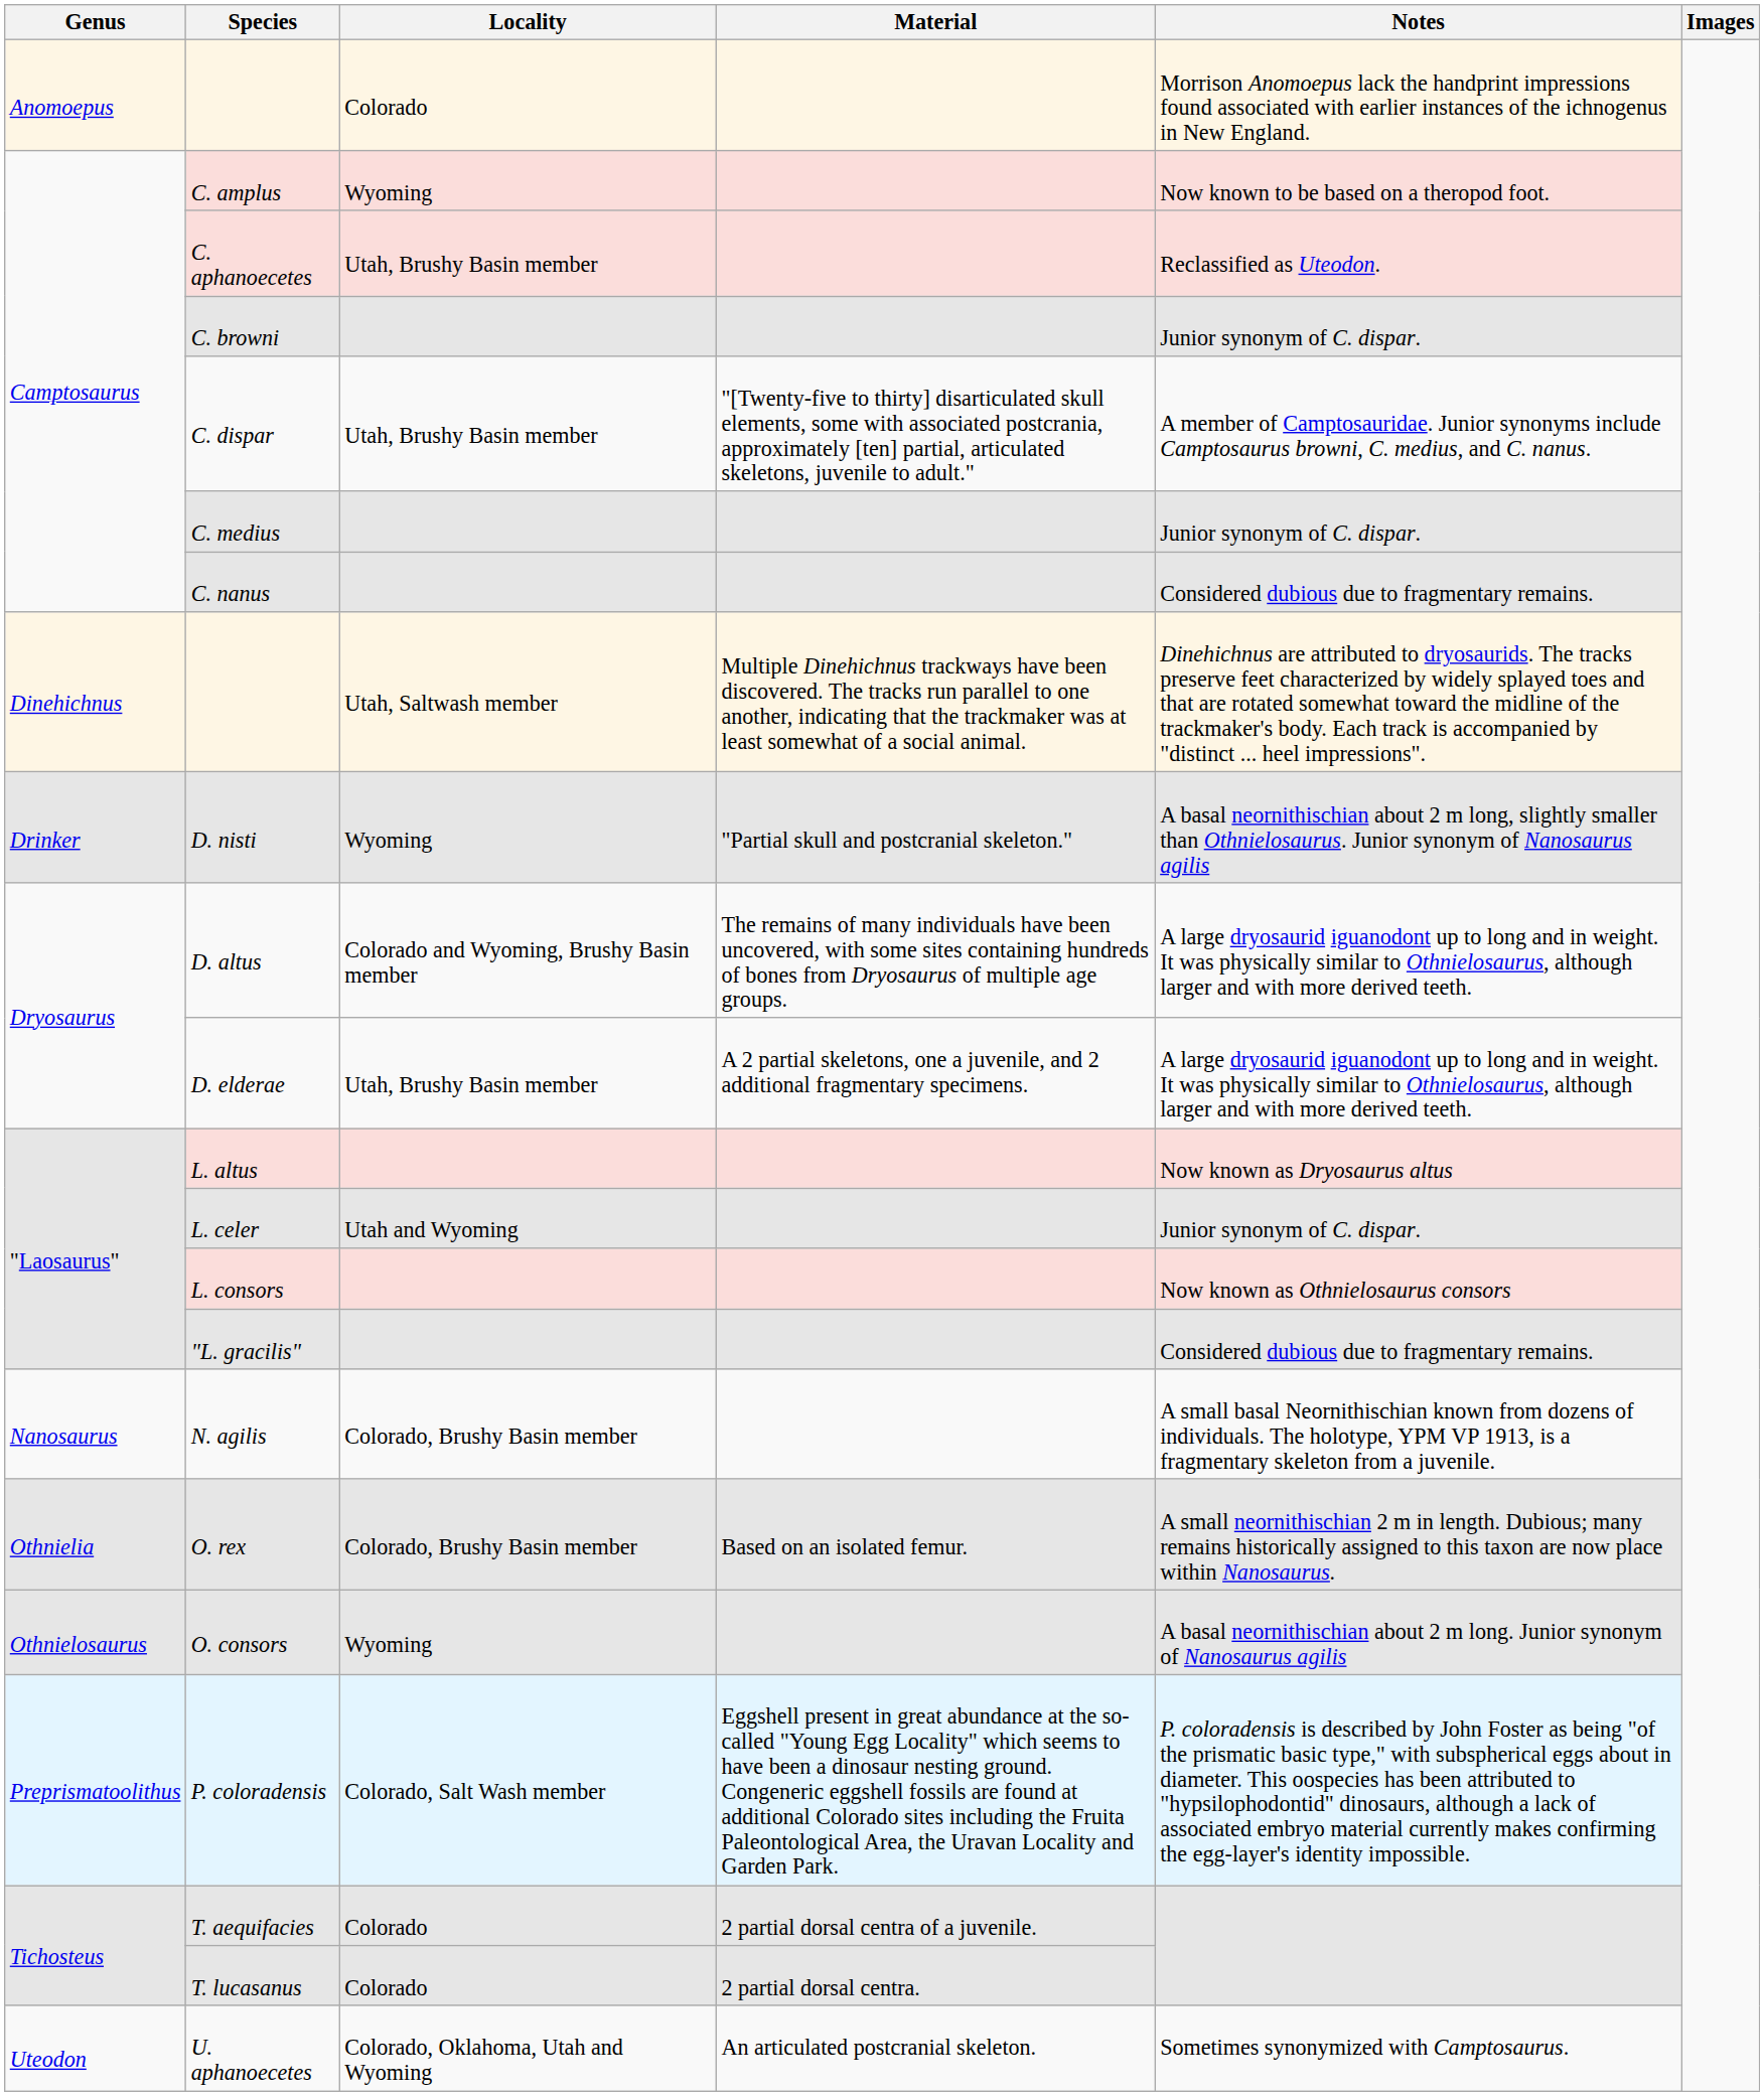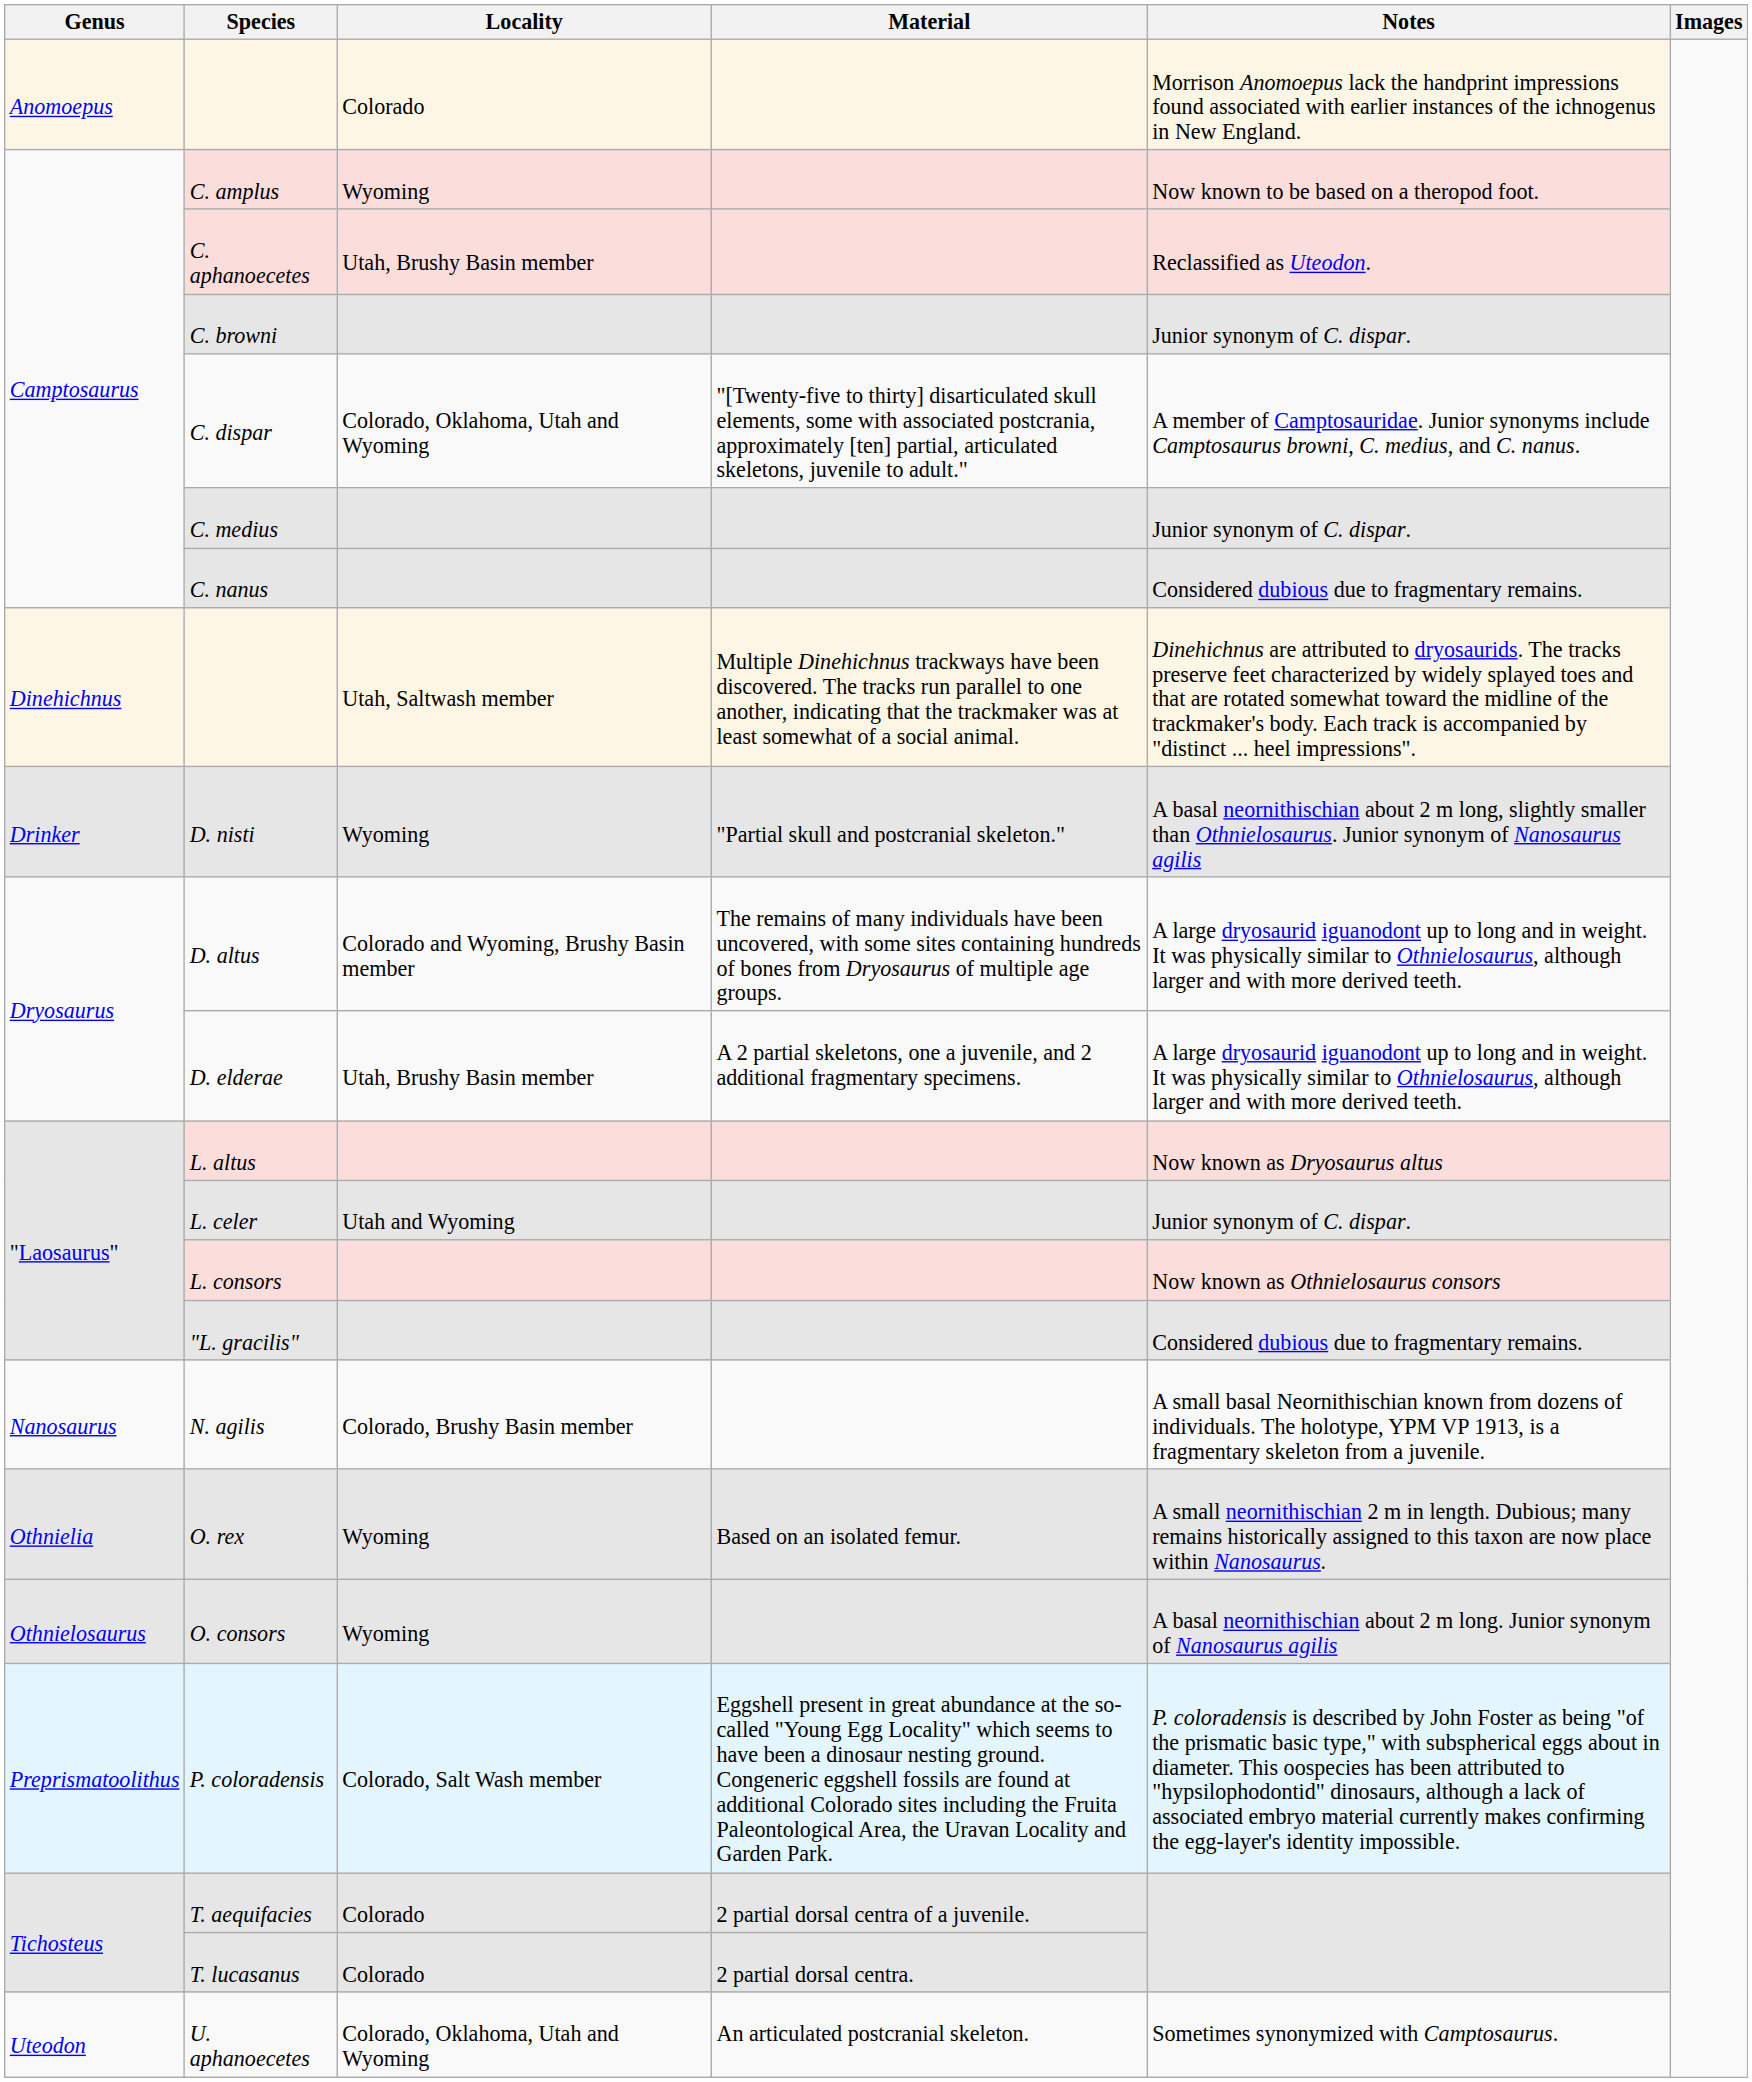C. dispar | Locality: Utah, Brushy Basin member -> Colorado, Oklahoma, Utah and Wyoming
O. rex | Locality: Colorado, Brushy Basin member -> Wyoming
